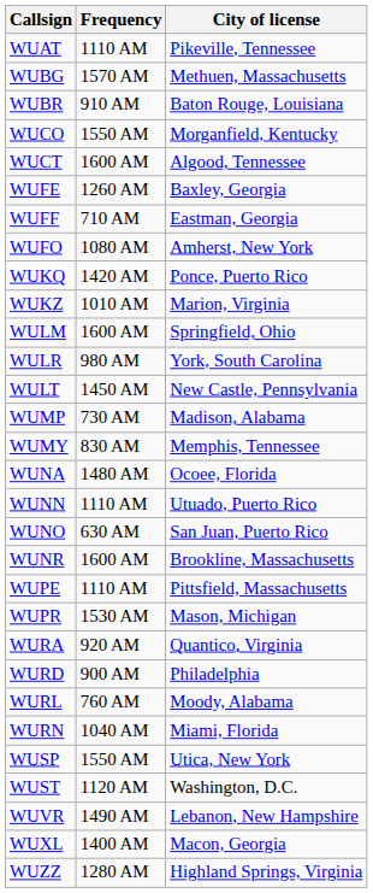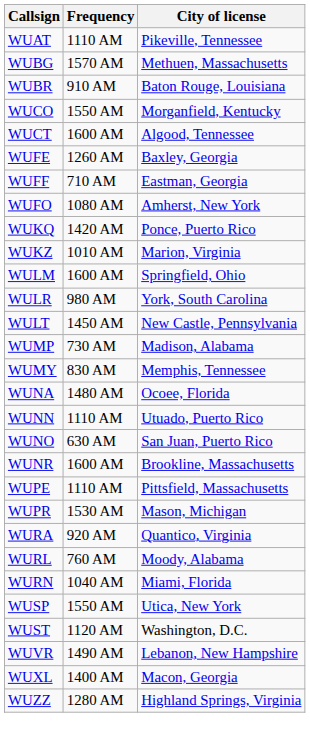- row: WURD | 900 AM | Philadelphia
